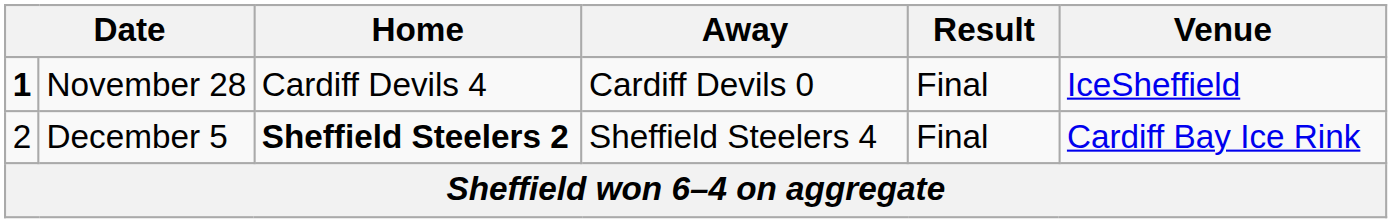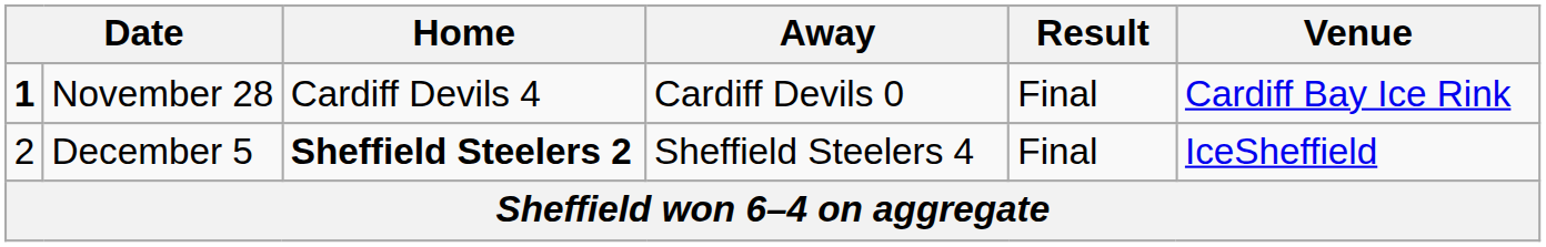November 28 | Venue: IceSheffield -> Cardiff Bay Ice Rink
December 5 | Venue: Cardiff Bay Ice Rink -> IceSheffield
